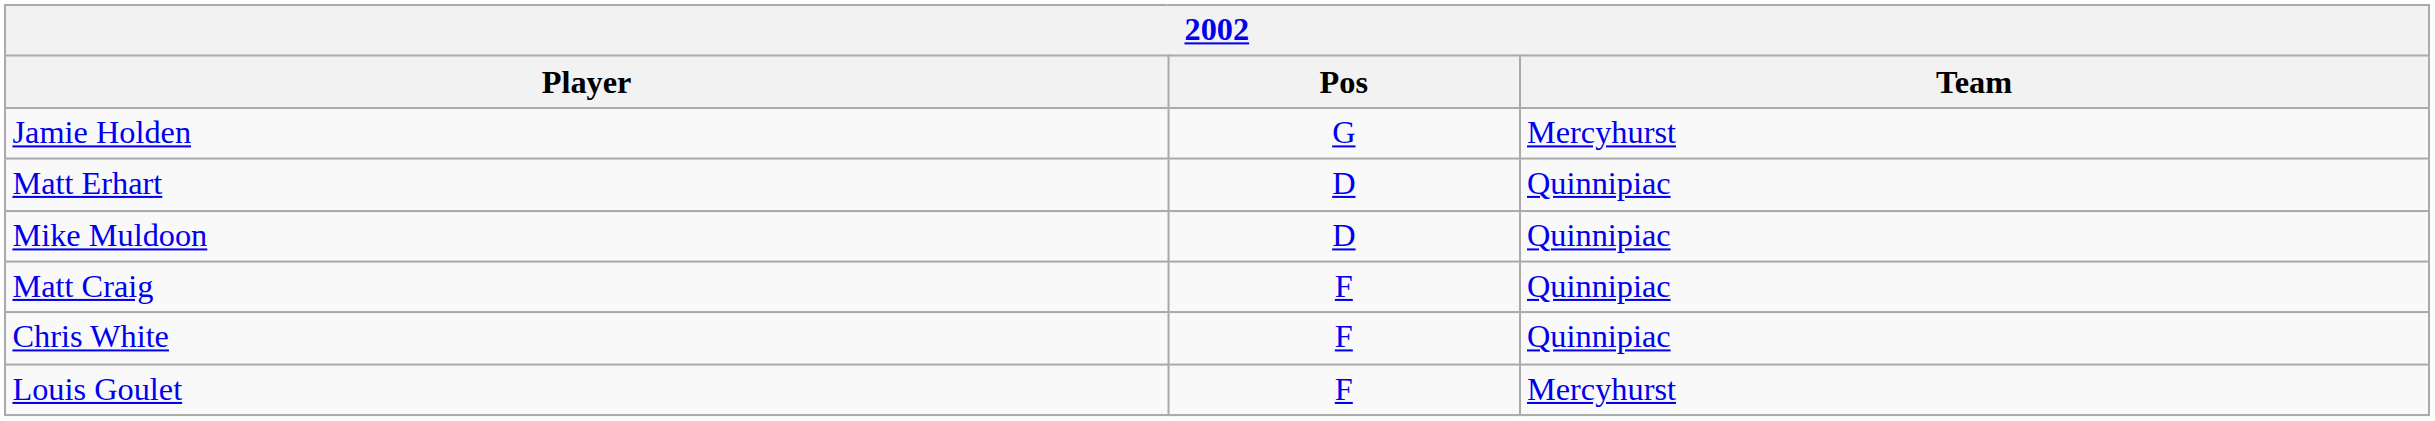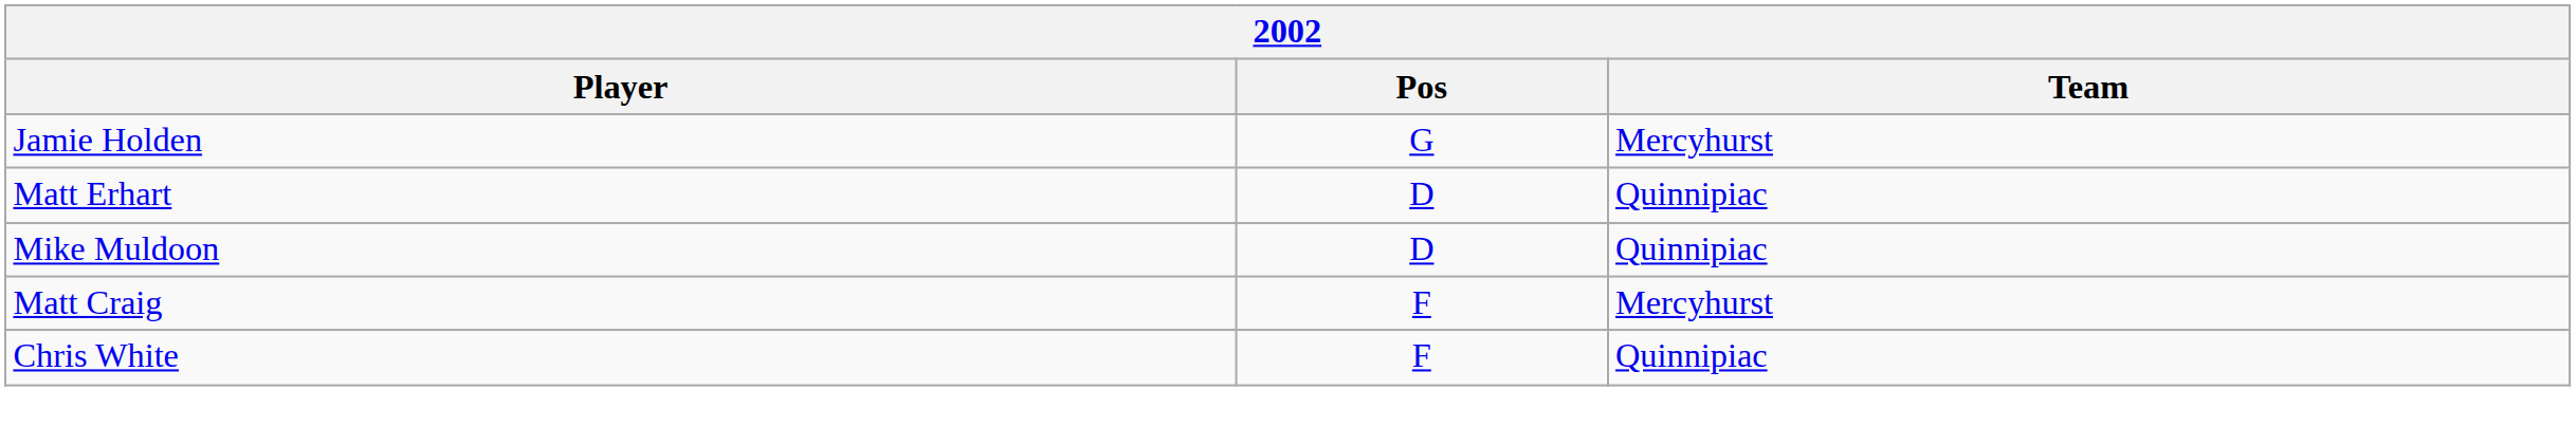Matt Craig | Team: Quinnipiac -> Mercyhurst
- row: Louis Goulet | F | Mercyhurst
